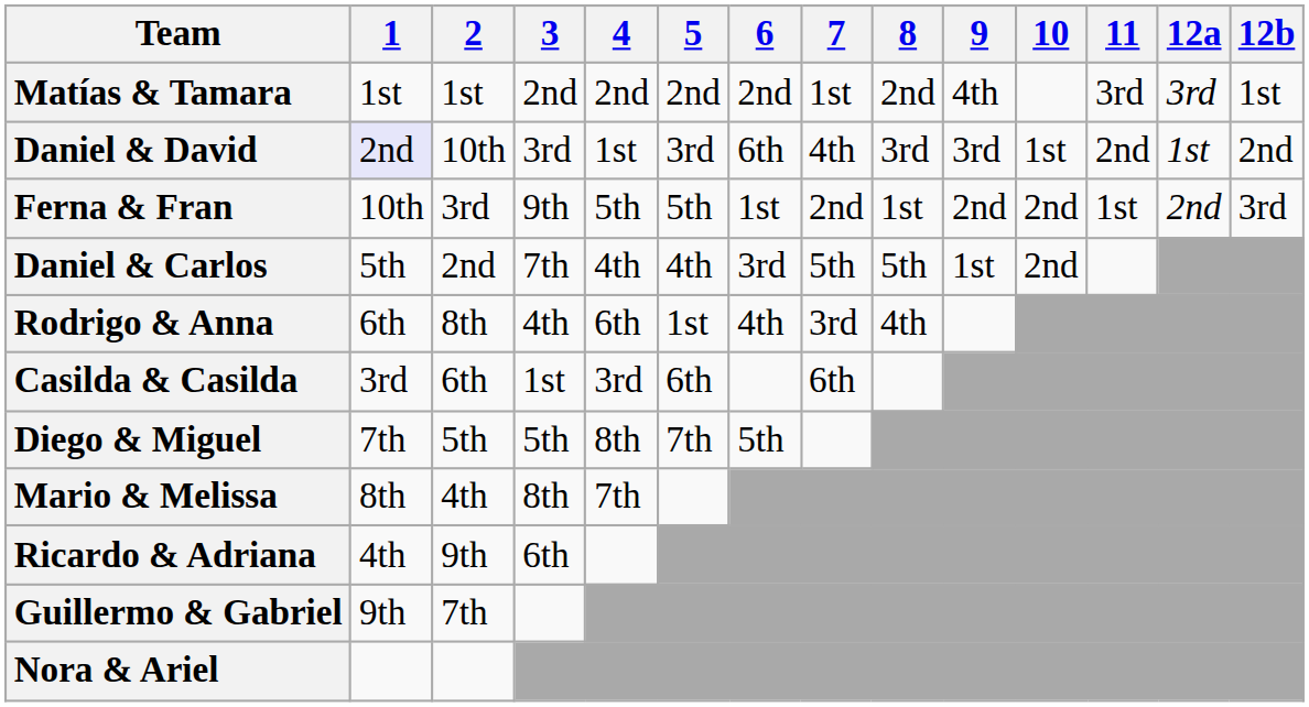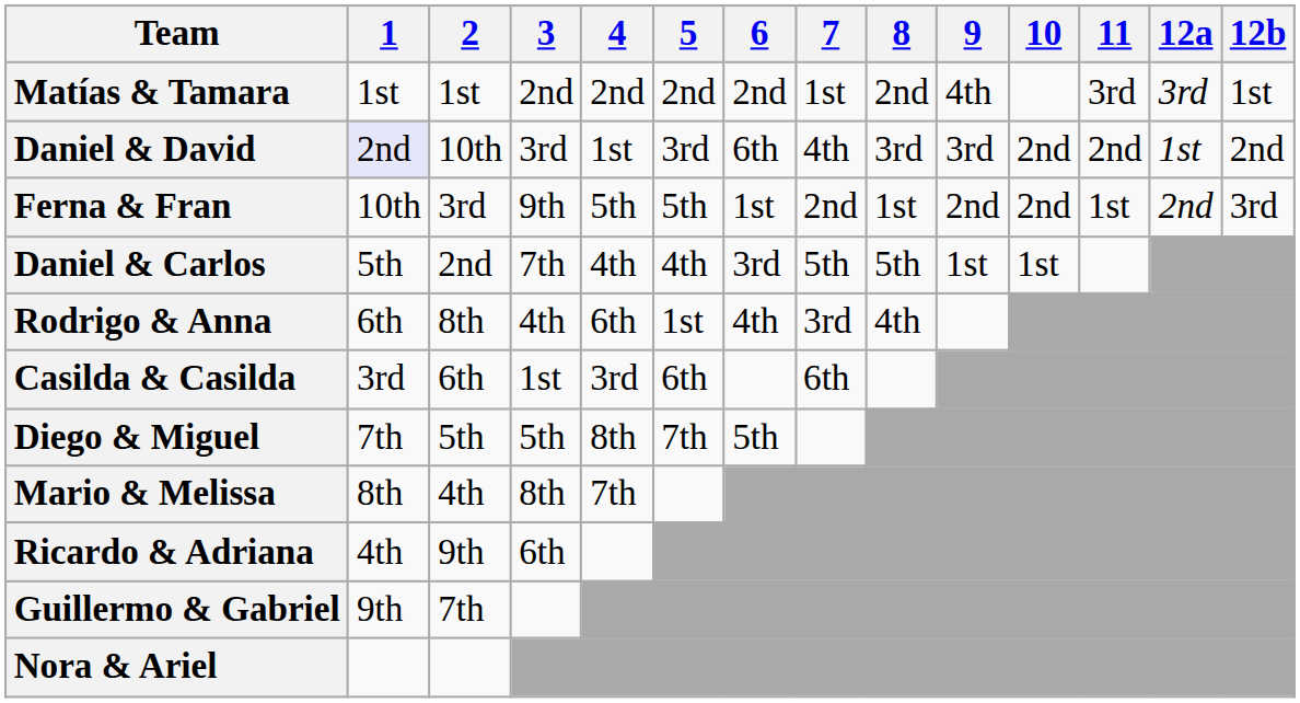Daniel & David | 10: 1st -> 2nd
Daniel & Carlos | 10: 2nd -> 1st
